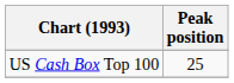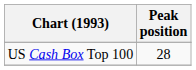US Cash Box Top 100 | Peak position: 25 -> 28
